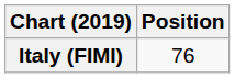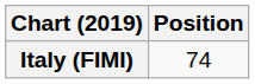Italy (FIMI) | Position: 76 -> 74
